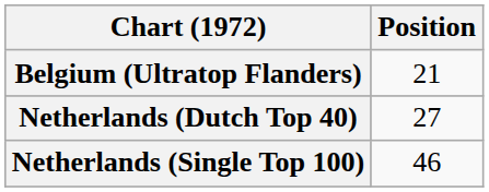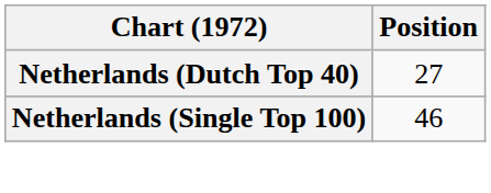- row: Belgium (Ultratop Flanders) | 21
